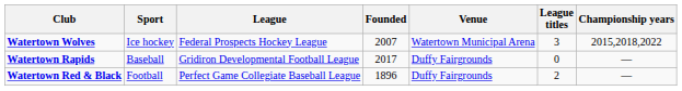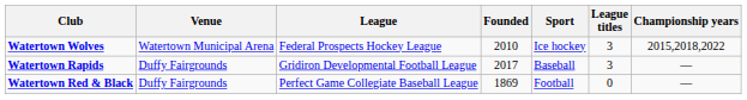columns swapped: Sport <-> Venue
Watertown Wolves | Founded: 2007 -> 2010
Watertown Rapids | League titles: 0 -> 3
Watertown Red & Black | Founded: 1896 -> 1869
Watertown Red & Black | League titles: 2 -> 0
